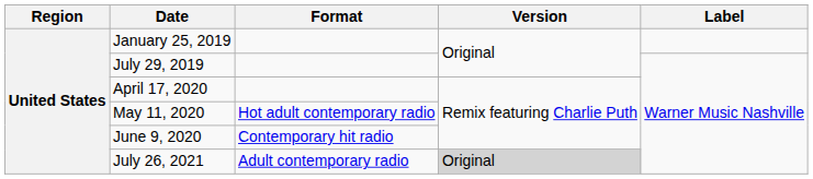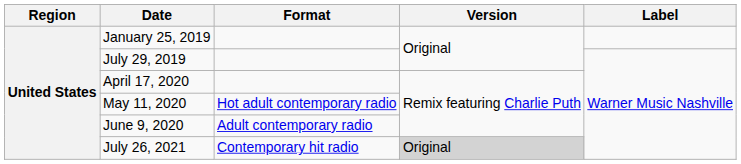June 9, 2020 | Format: Contemporary hit radio -> Adult contemporary radio
July 26, 2021 | Format: Adult contemporary radio -> Contemporary hit radio
